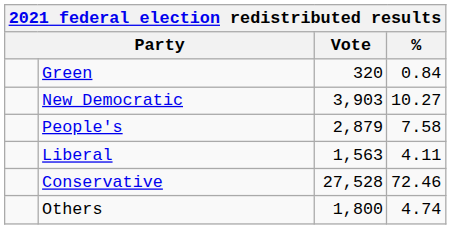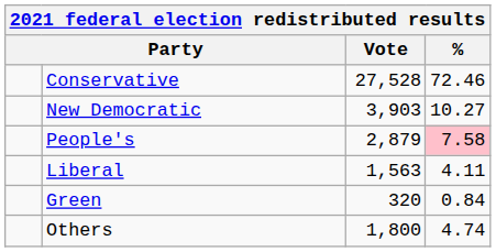rows swapped: Conservative <-> Green
People's | %: no background -> pink background
